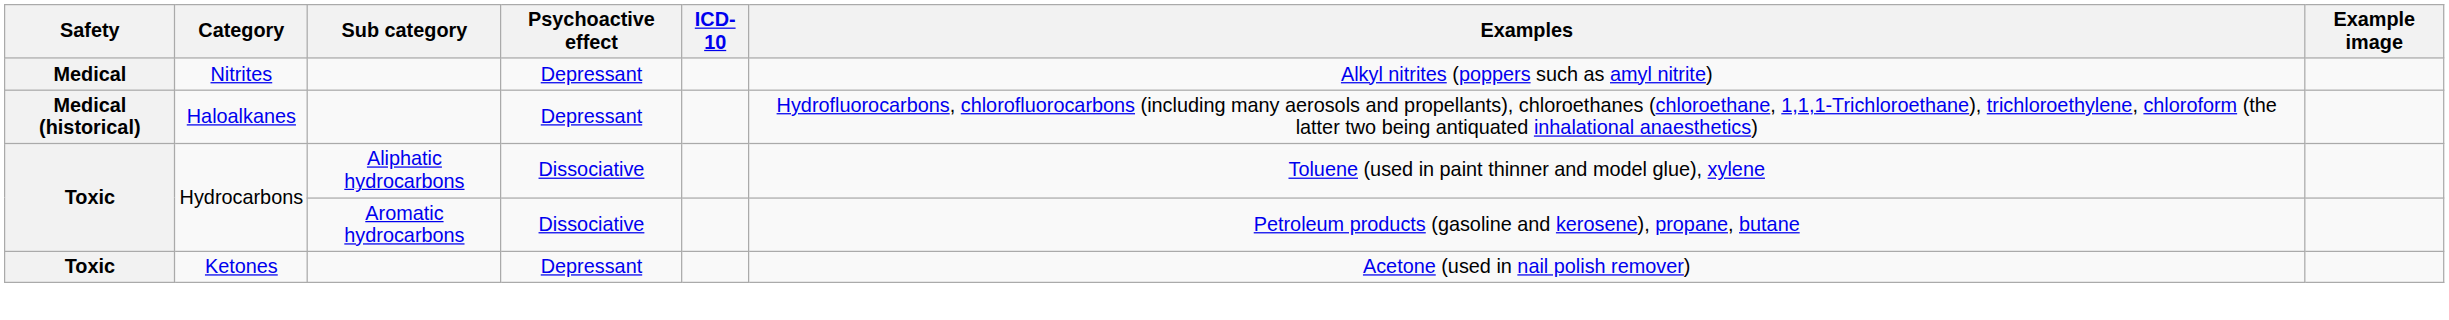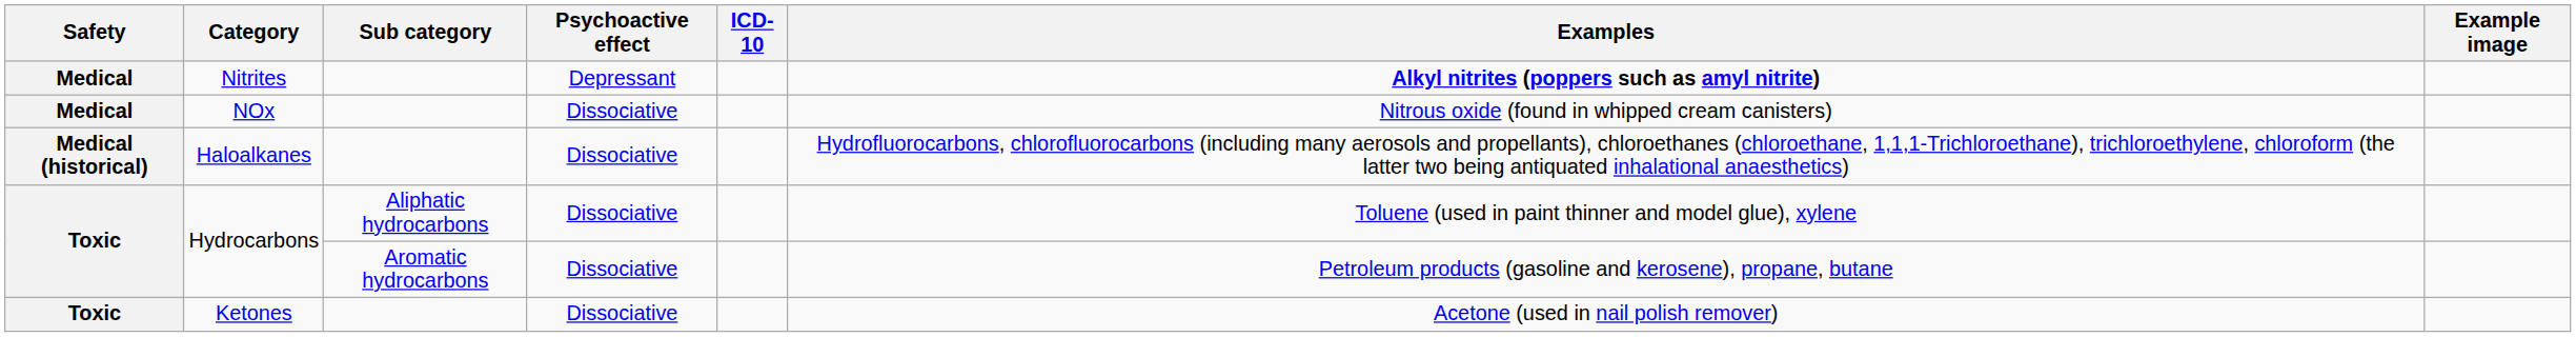Nitrites | Examples: normal -> bold
+ row: Medical | NOx | Dissociative | Nitrous oxide (found in whipped cream canisters)
Haloalkanes | Psychoactive effect: Depressant -> Dissociative
Ketones | Psychoactive effect: Depressant -> Dissociative
